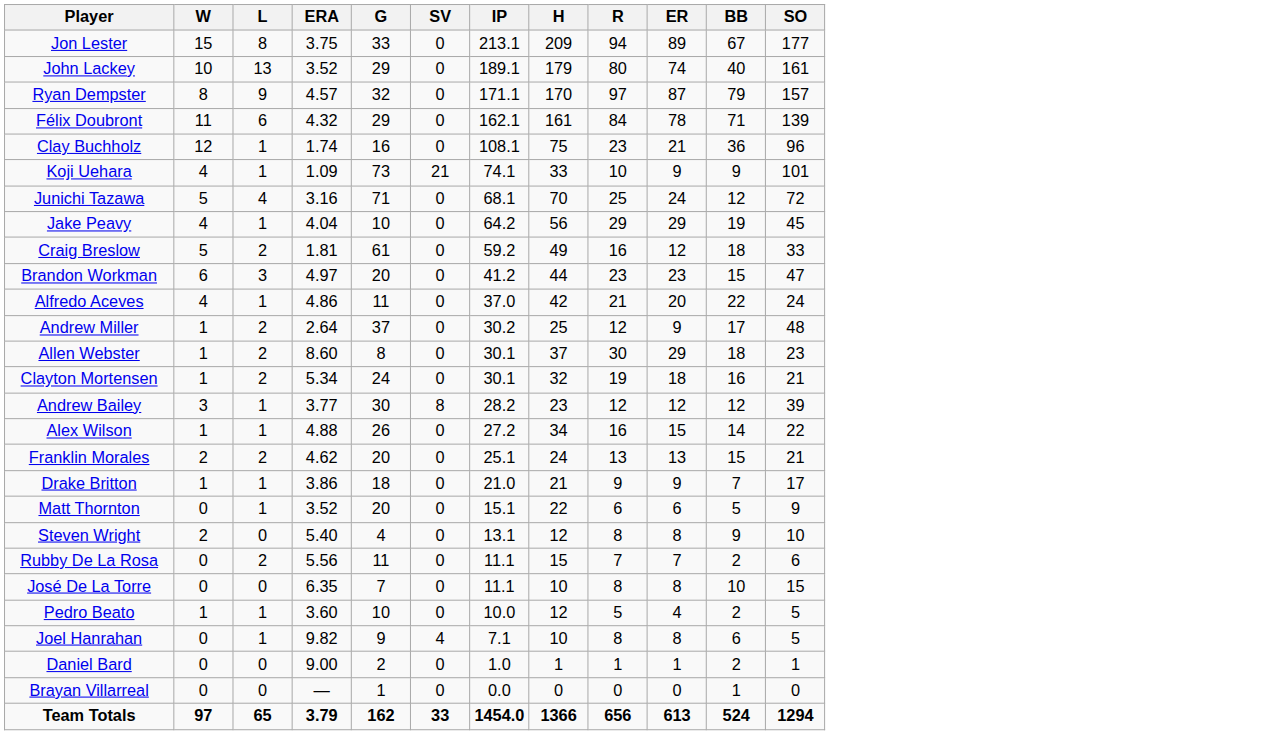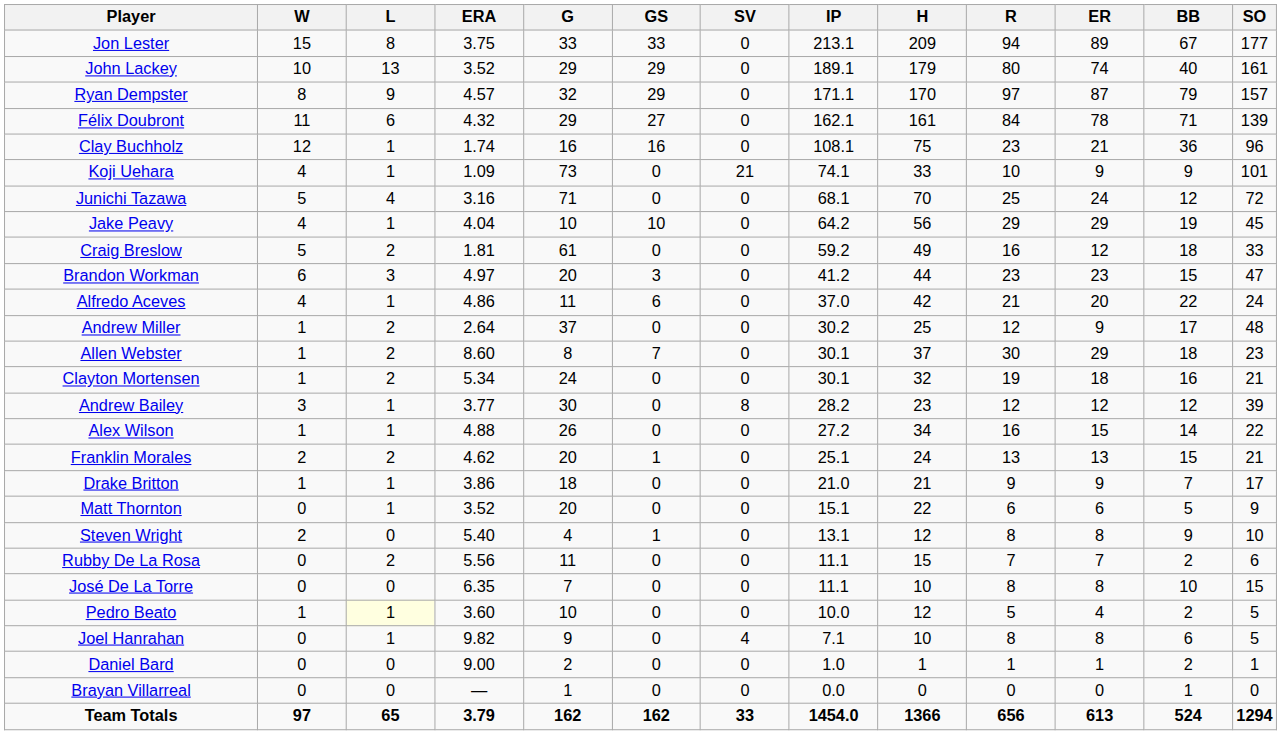+ column: GS | 33 | 29 | 29 | 27 | 16 | 0 | 0 | 10 | 0 | 3 | 6 | 0 | 7 | 0 | 0 | 0 | 1 | 0 | 0 | 1 | 0 | 0 | 0 | 0 | 0 | 0 | 162
Pedro Beato | L: no background -> lightyellow background
